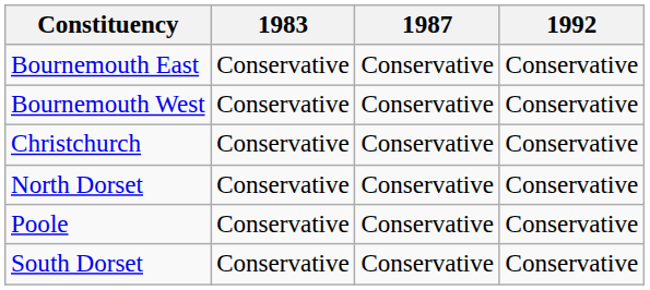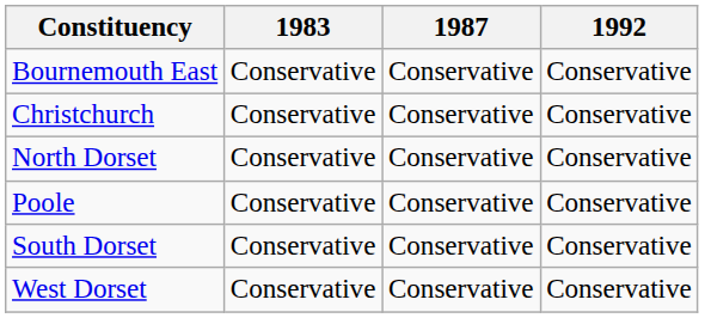- row: Bournemouth West | Conservative | Conservative | Conservative
+ row: West Dorset | Conservative | Conservative | Conservative
